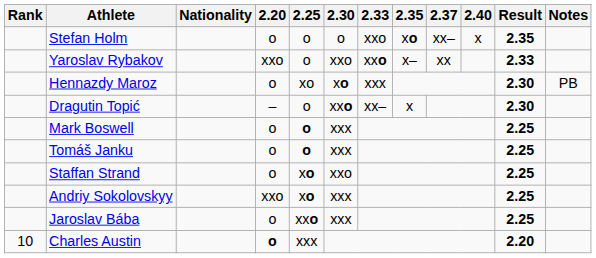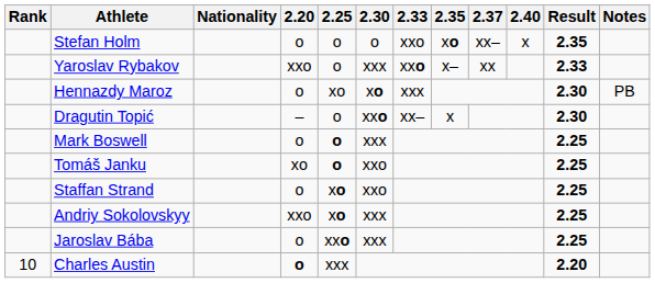Yaroslav Rybakov | 2.30: xxo -> xxx
Tomáš Janku | 2.20: o -> xo
Tomáš Janku | 2.30: xxx -> xxo
